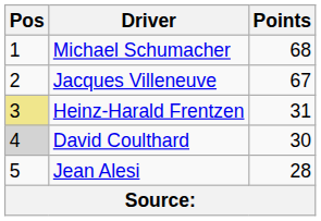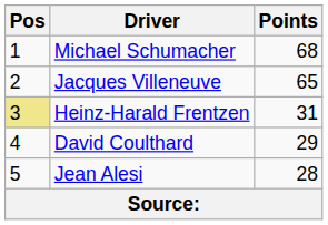Jacques Villeneuve | Points: 67 -> 65
David Coulthard | Pos: lightgrey background -> no background
David Coulthard | Points: 30 -> 29
